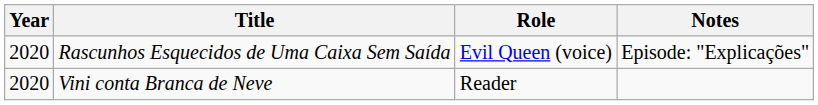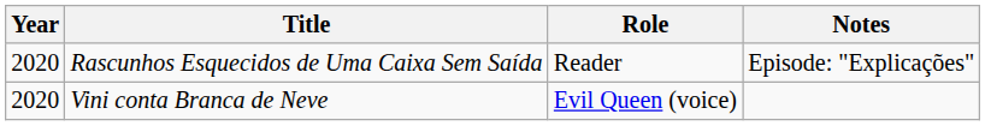Rascunhos Esquecidos de Uma Caixa Sem Saída | Role: Evil Queen (voice) -> Reader
Vini conta Branca de Neve | Role: Reader -> Evil Queen (voice)
